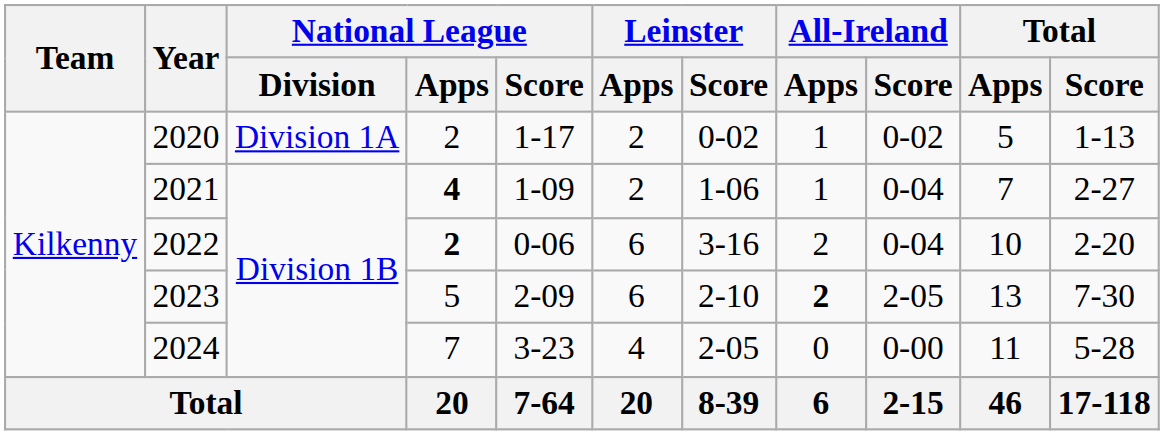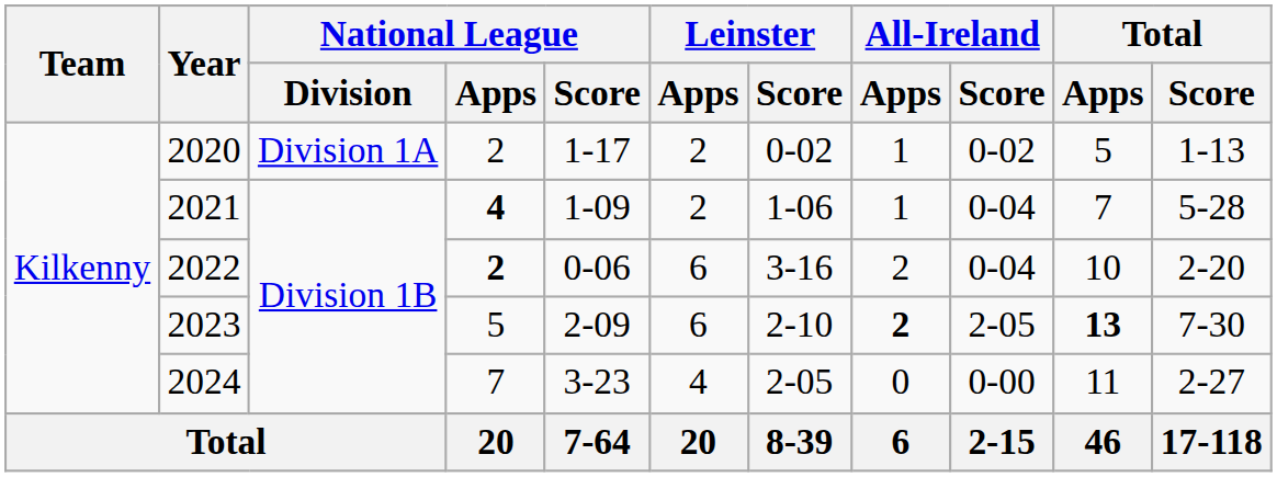2021 | Total / Score: 2-27 -> 5-28
2023 | Total / Apps: normal -> bold
2024 | Total / Score: 5-28 -> 2-27
